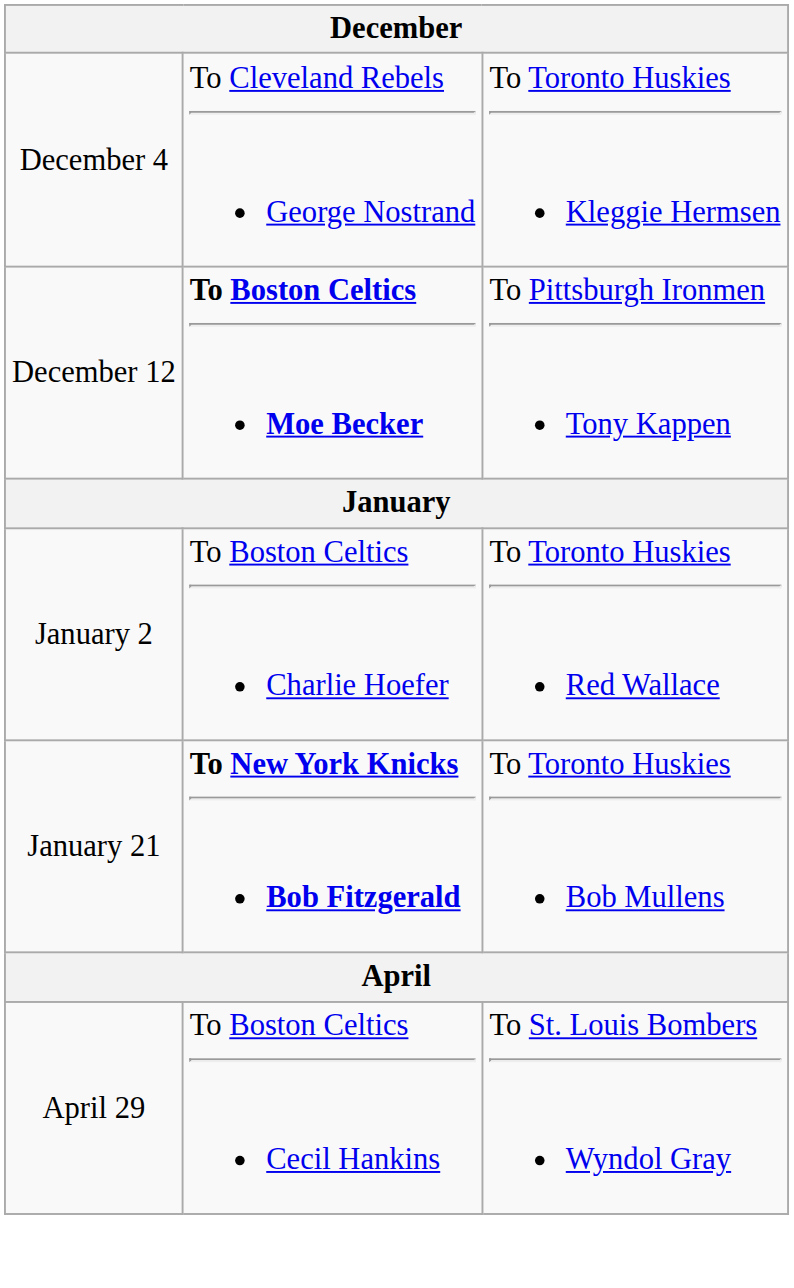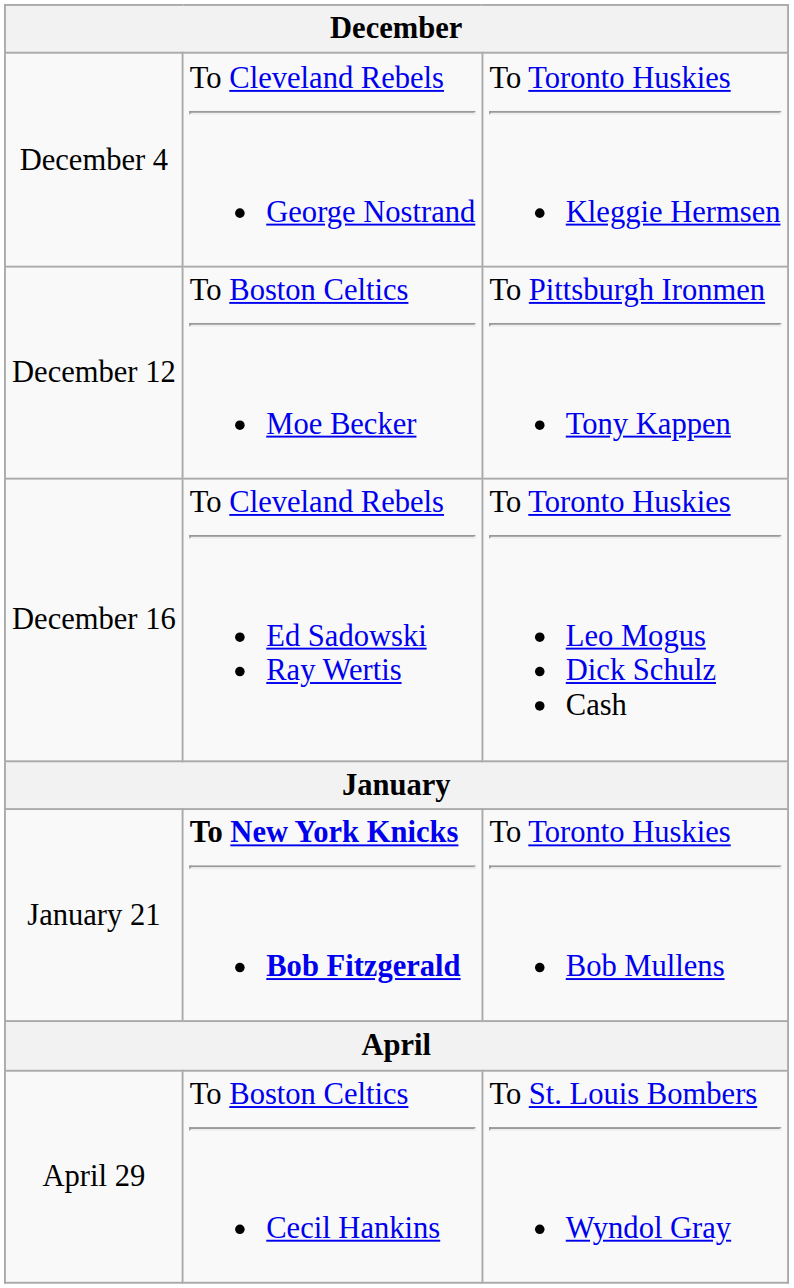December 12 | column 2: bold -> normal
+ row: December 16 | To Cleveland Rebels Ed Sadowski Ray Wertis | To Toronto Huskies Leo Mogus Dick Schulz Cash
- row: January 2 | To Boston Celtics Charlie Hoefer | To Toronto Huskies Red Wallace
